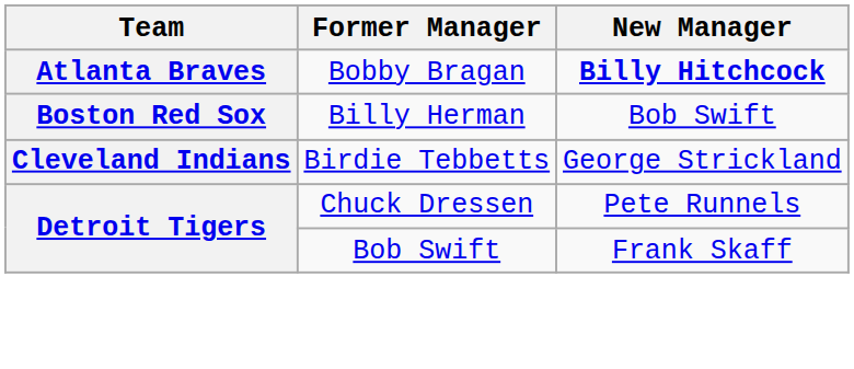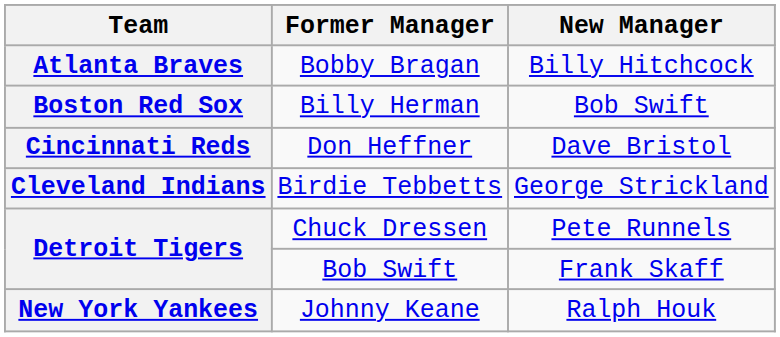Bobby Bragan | New Manager: bold -> normal
+ row: Cincinnati Reds | Don Heffner | Dave Bristol
+ row: New York Yankees | Johnny Keane | Ralph Houk
